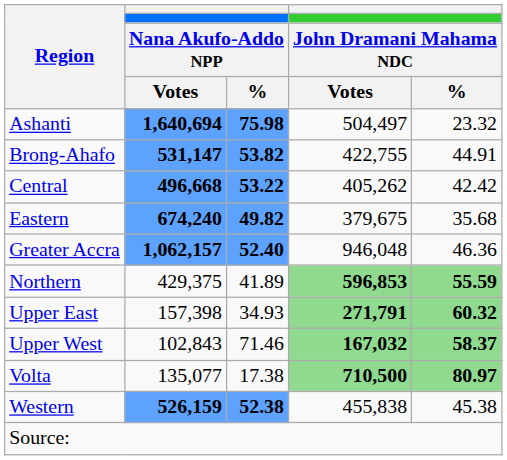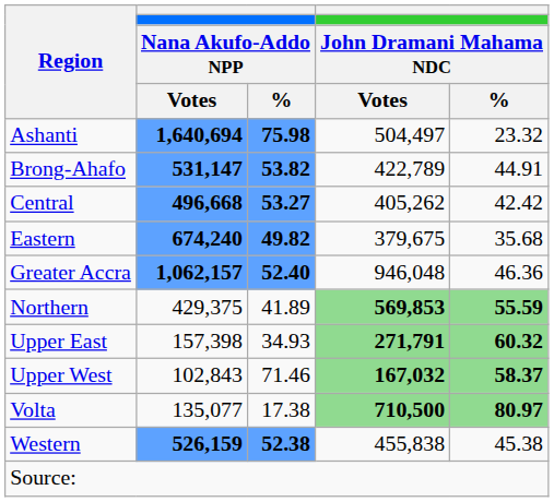Brong-Ahafo | column 4: 422,755 -> 422,789
Central | column 3: 53.22 -> 53.27
Northern | column 4: 596,853 -> 569,853
